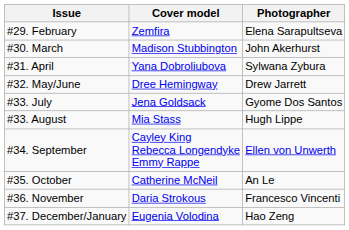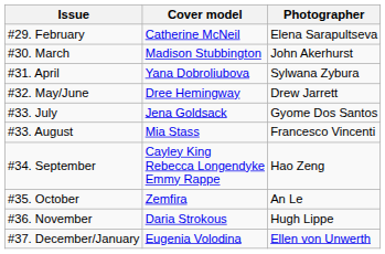#29. February | Cover model: Zemfira -> Catherine McNeil
#33. August | Photographer: Hugh Lippe -> Francesco Vincenti
#34. September | Photographer: Ellen von Unwerth -> Hao Zeng
#35. October | Cover model: Catherine McNeil -> Zemfira
#36. November | Photographer: Francesco Vincenti -> Hugh Lippe
#37. December/January | Photographer: Hao Zeng -> Ellen von Unwerth
